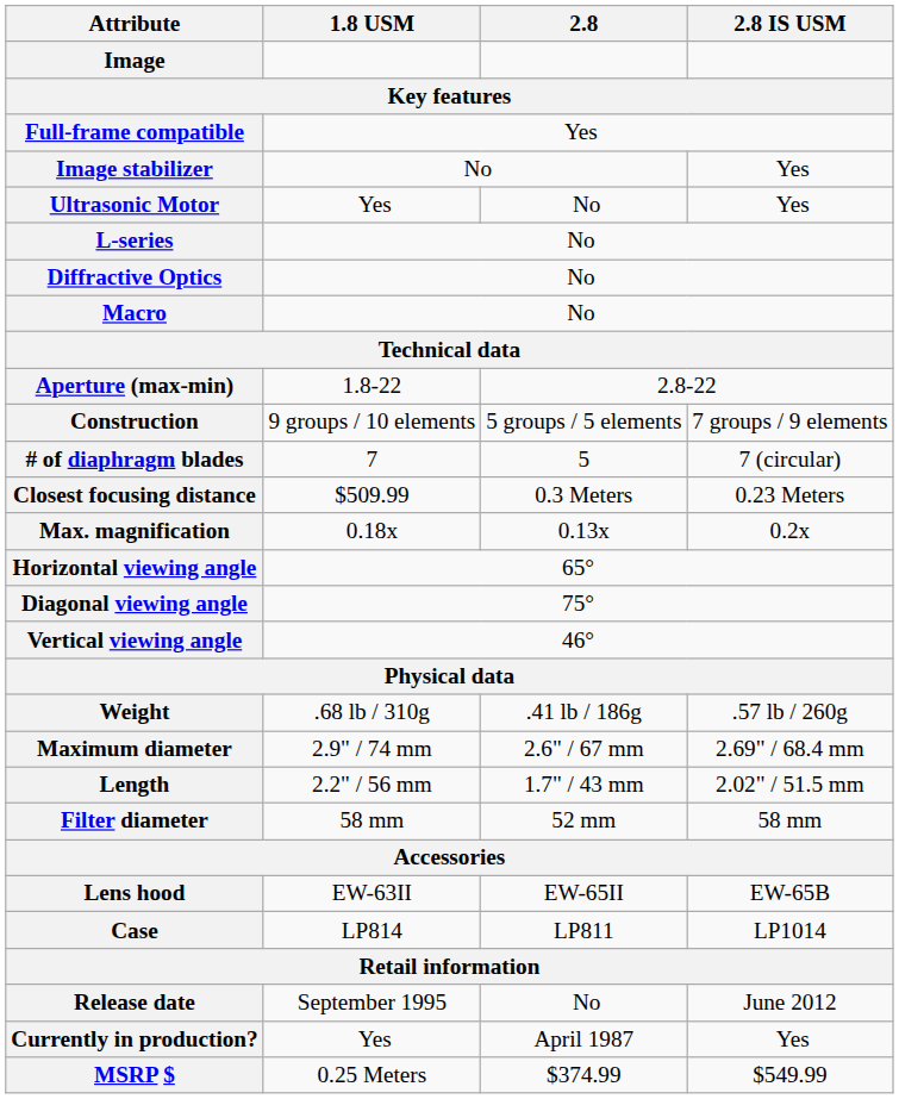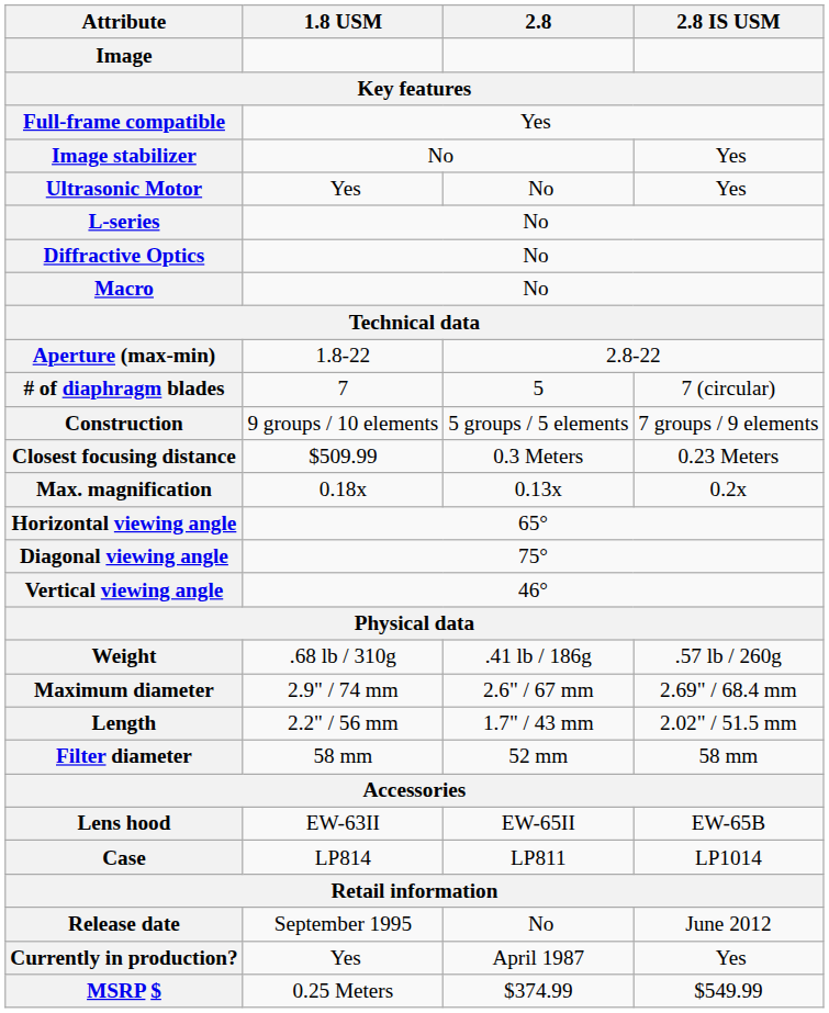rows swapped: Construction <-> # of diaphragm blades
